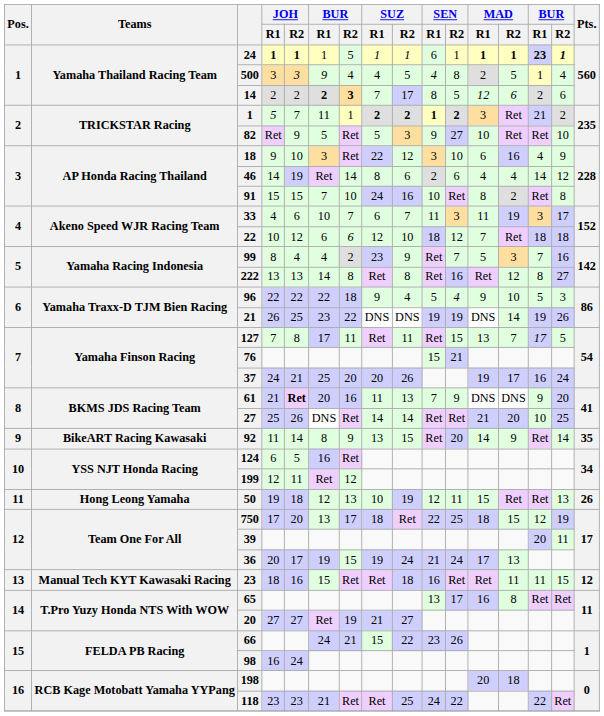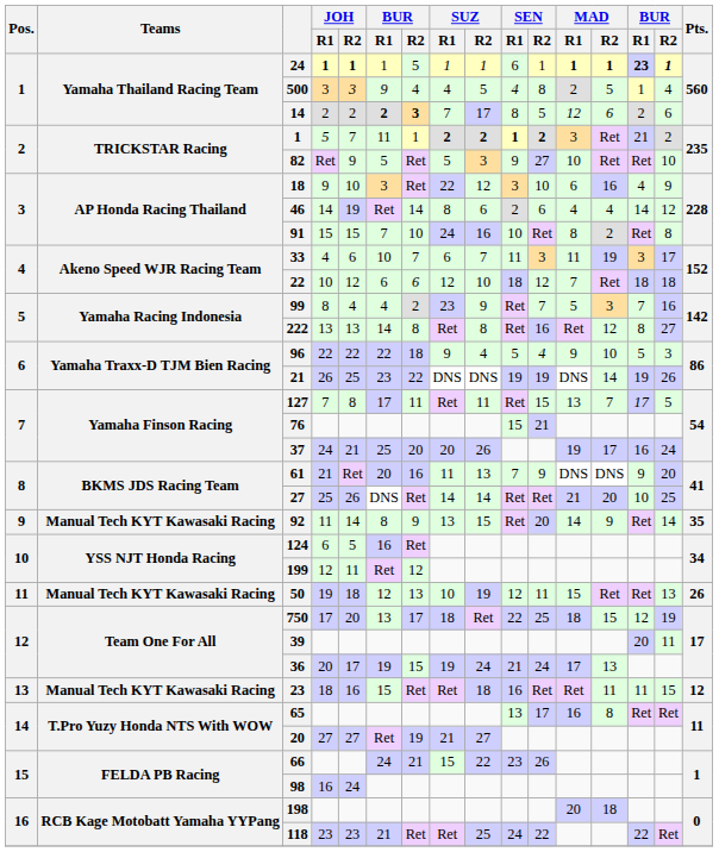61 | JOH / R2: bold -> normal
92 | Teams: BikeART Racing Kawasaki -> Manual Tech KYT Kawasaki Racing
50 | Teams: Hong Leong Yamaha -> Manual Tech KYT Kawasaki Racing
